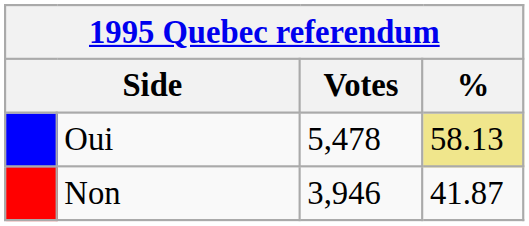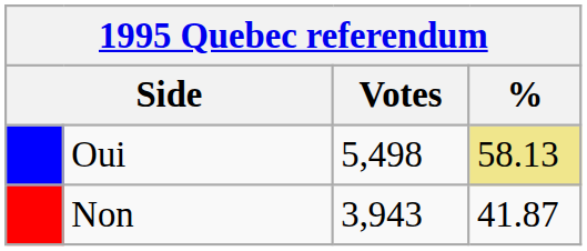Oui | Votes: 5,478 -> 5,498
Non | Votes: 3,946 -> 3,943
